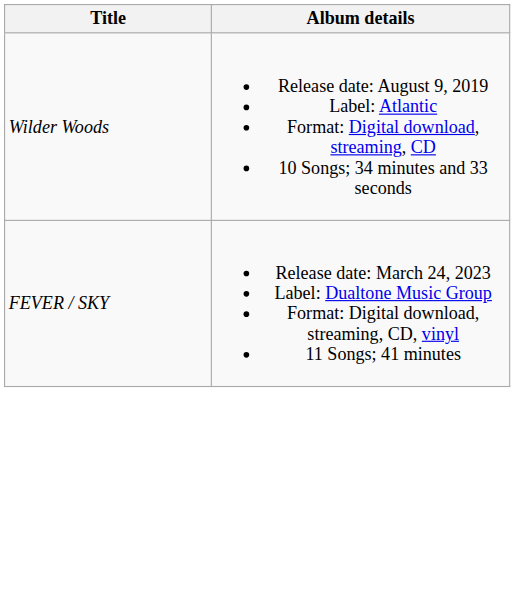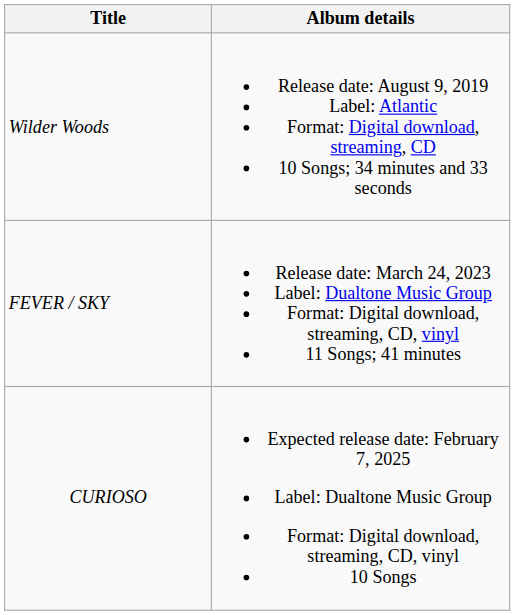+ row: CURIOSO | Expected release date: February 7, 2025 Label: Dualtone Music Group Format: Digital download, streaming, CD, vinyl 10 Songs
